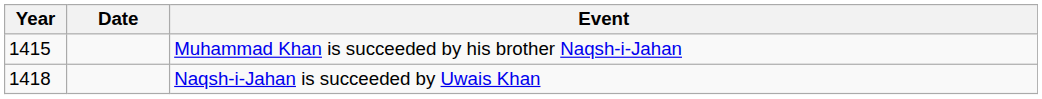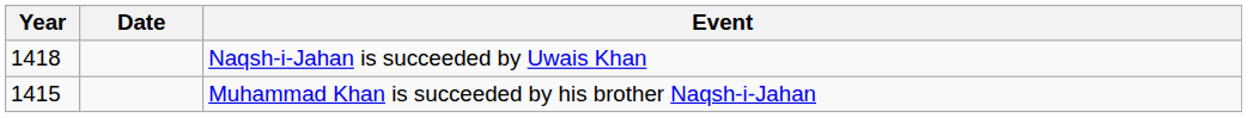rows swapped: Muhammad Khan is succeeded by his brother Naqsh-i-Jahan <-> Naqsh-i-Jahan is succeeded by Uwais Khan
